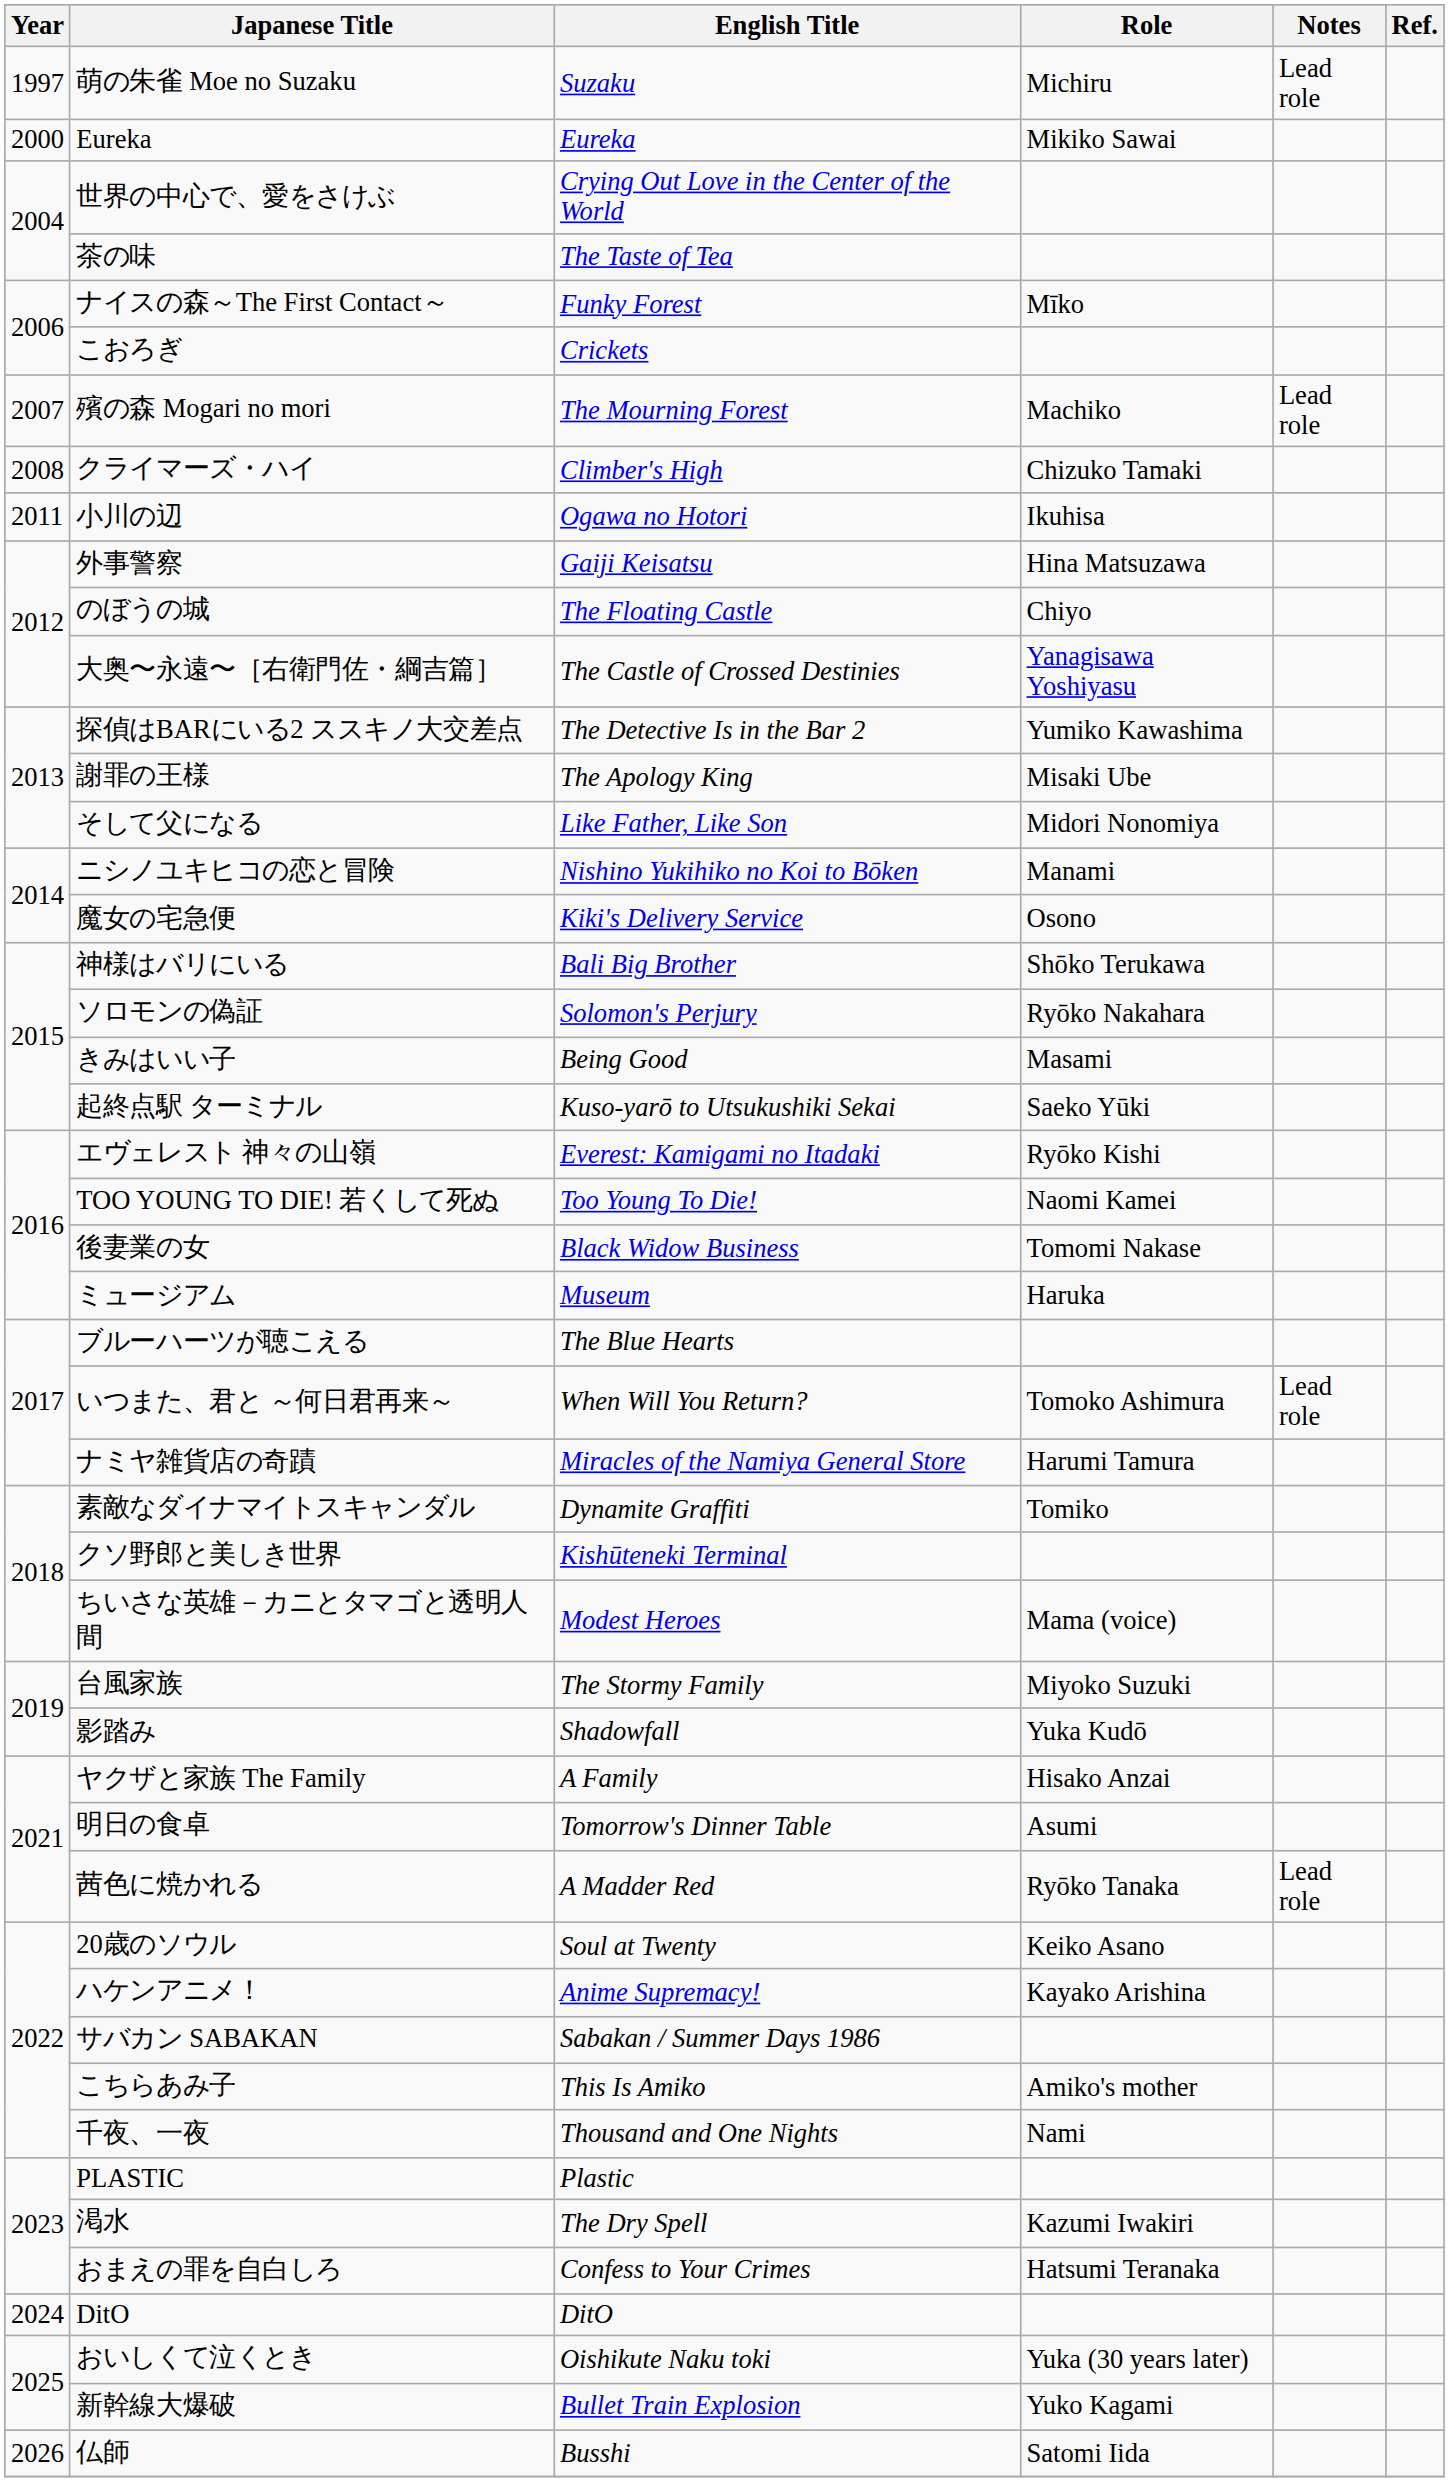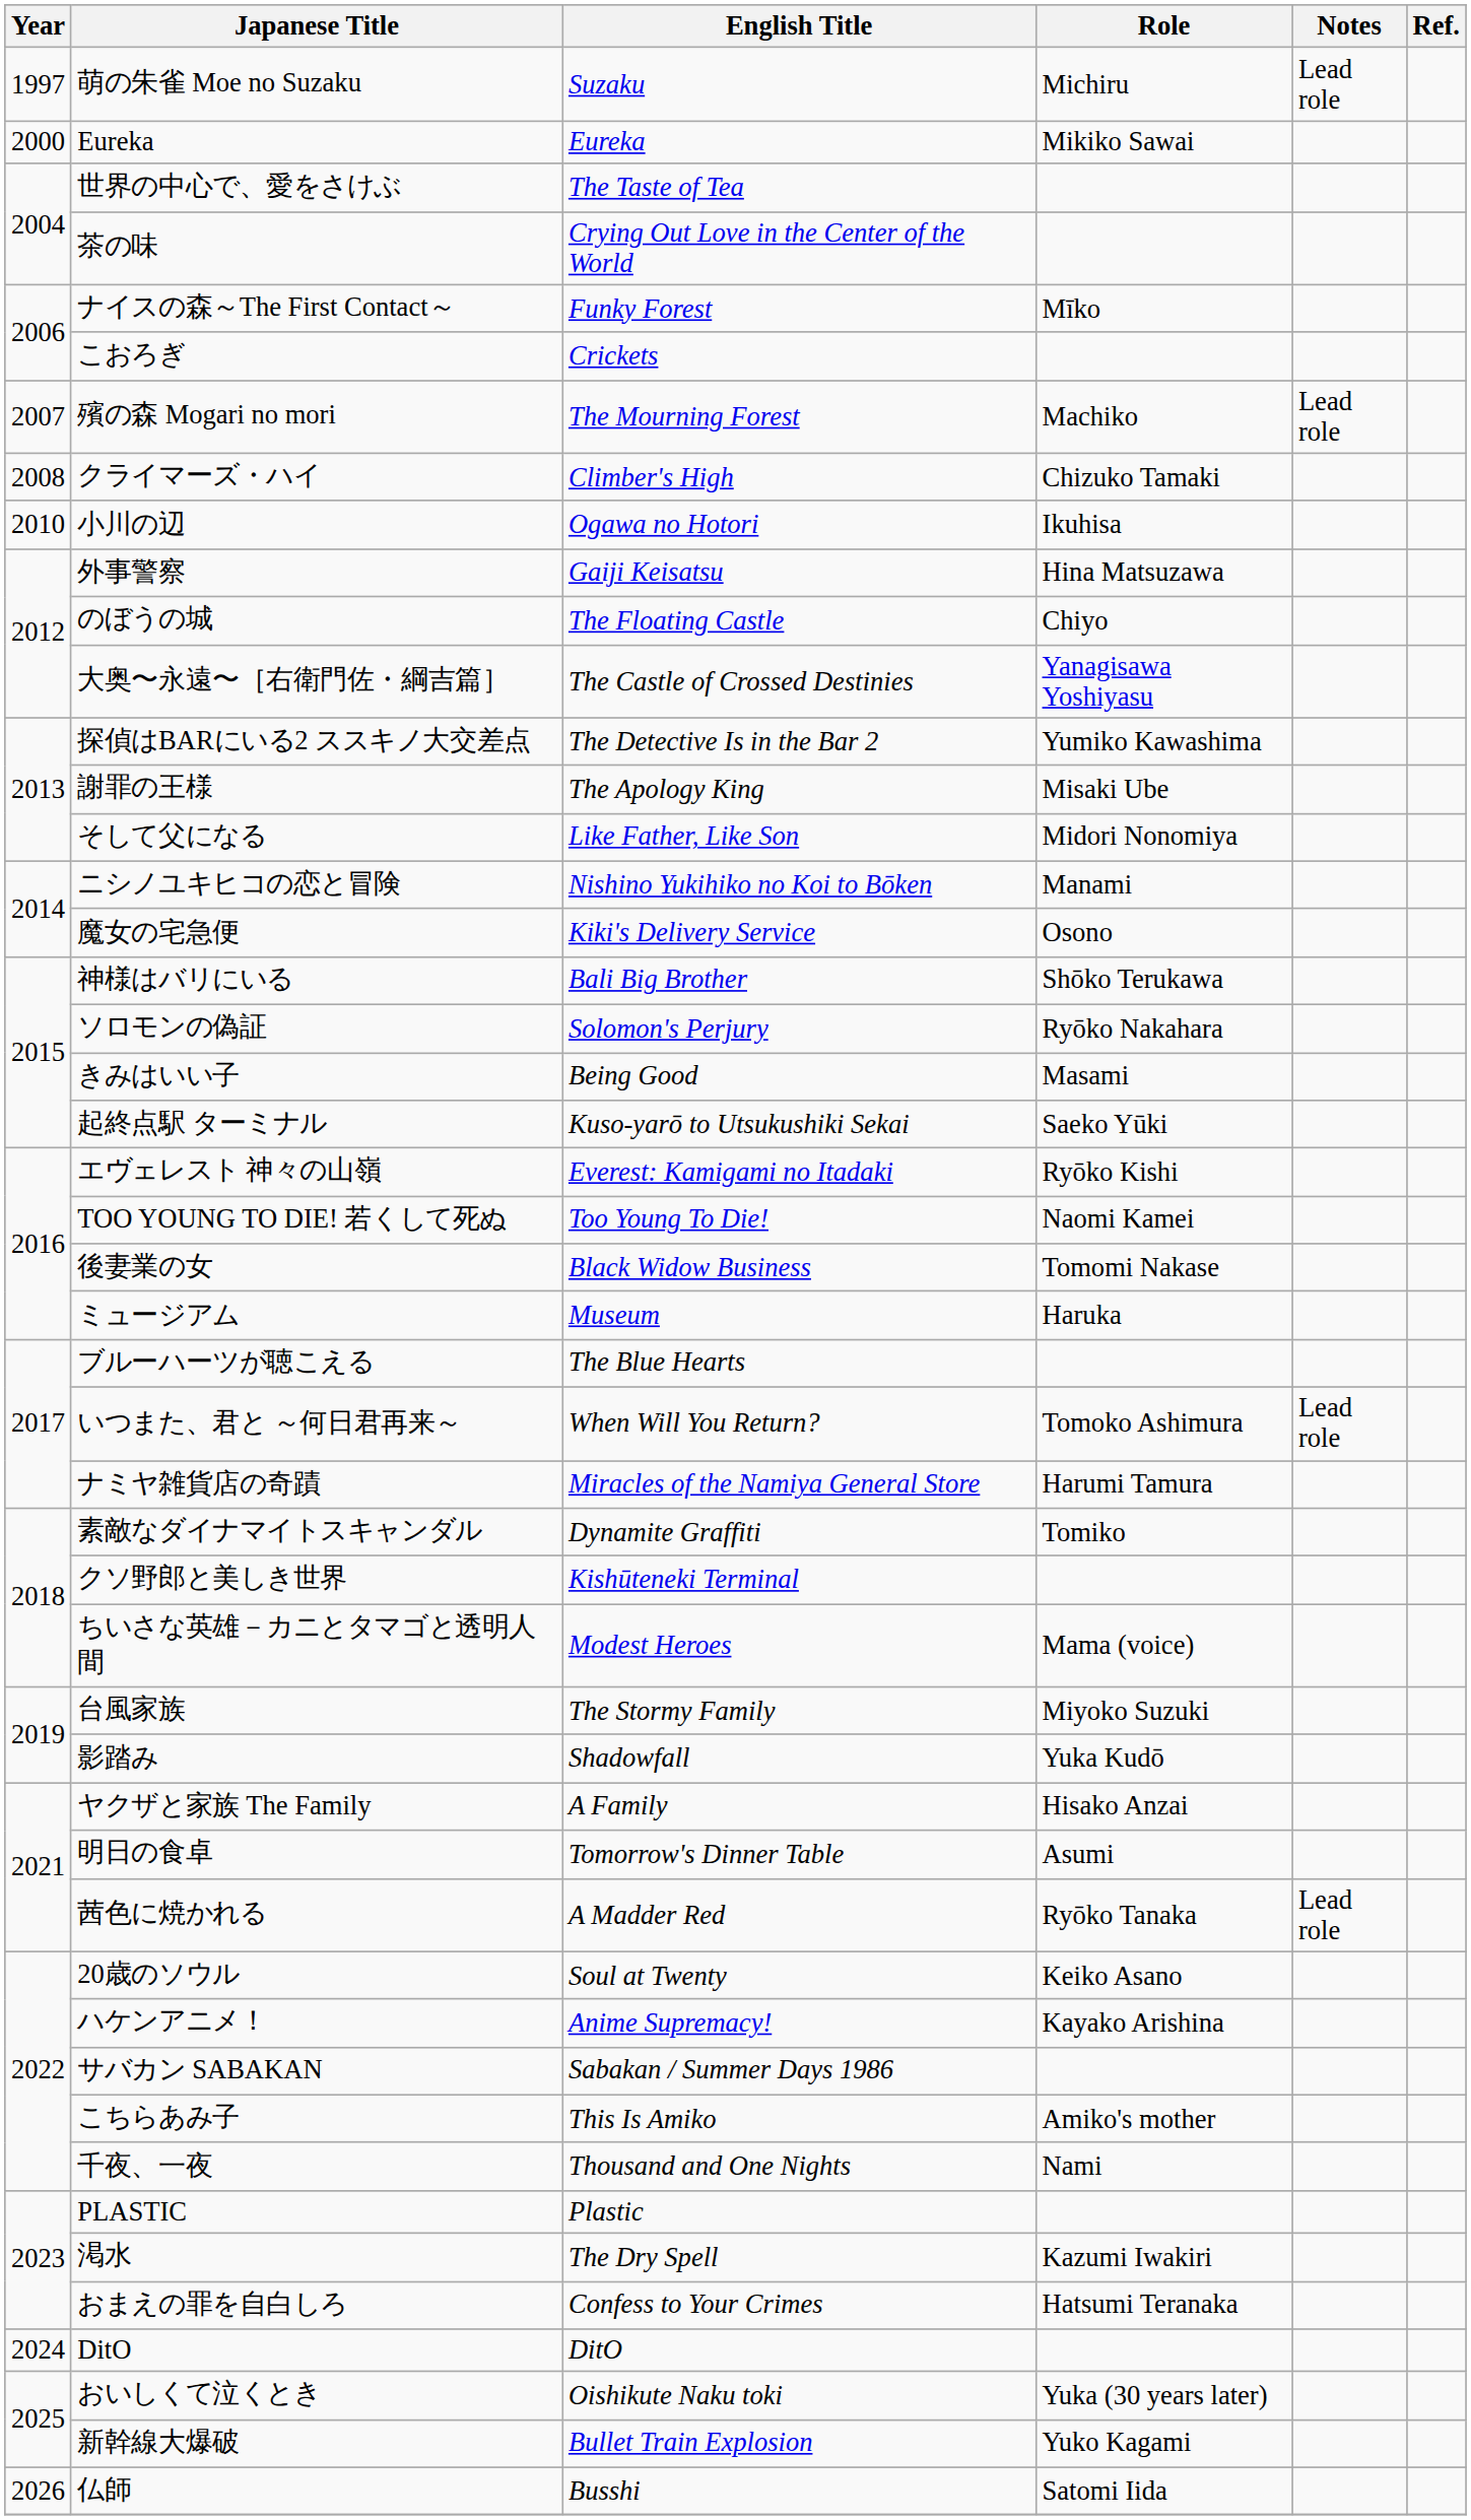世界の中心で、愛をさけぶ | English Title: Crying Out Love in the Center of the World -> The Taste of Tea
茶の味 | English Title: The Taste of Tea -> Crying Out Love in the Center of the World
小川の辺 | Year: 2011 -> 2010
